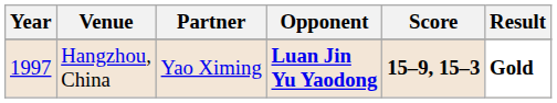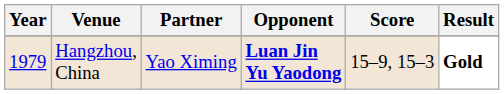Hangzhou, China | Year: 1997 -> 1979
Hangzhou, China | Score: bold -> normal
